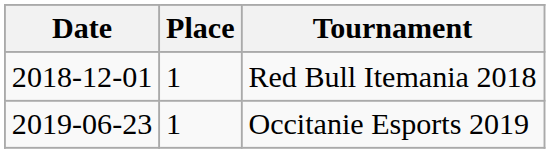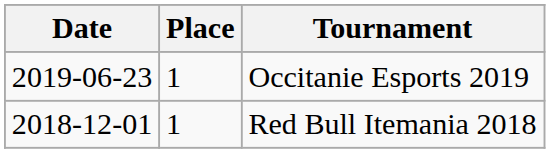rows swapped: Red Bull Itemania 2018 <-> Occitanie Esports 2019
